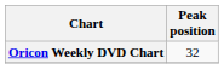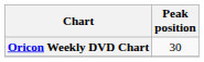Oricon Weekly DVD Chart | Peak position: 32 -> 30
